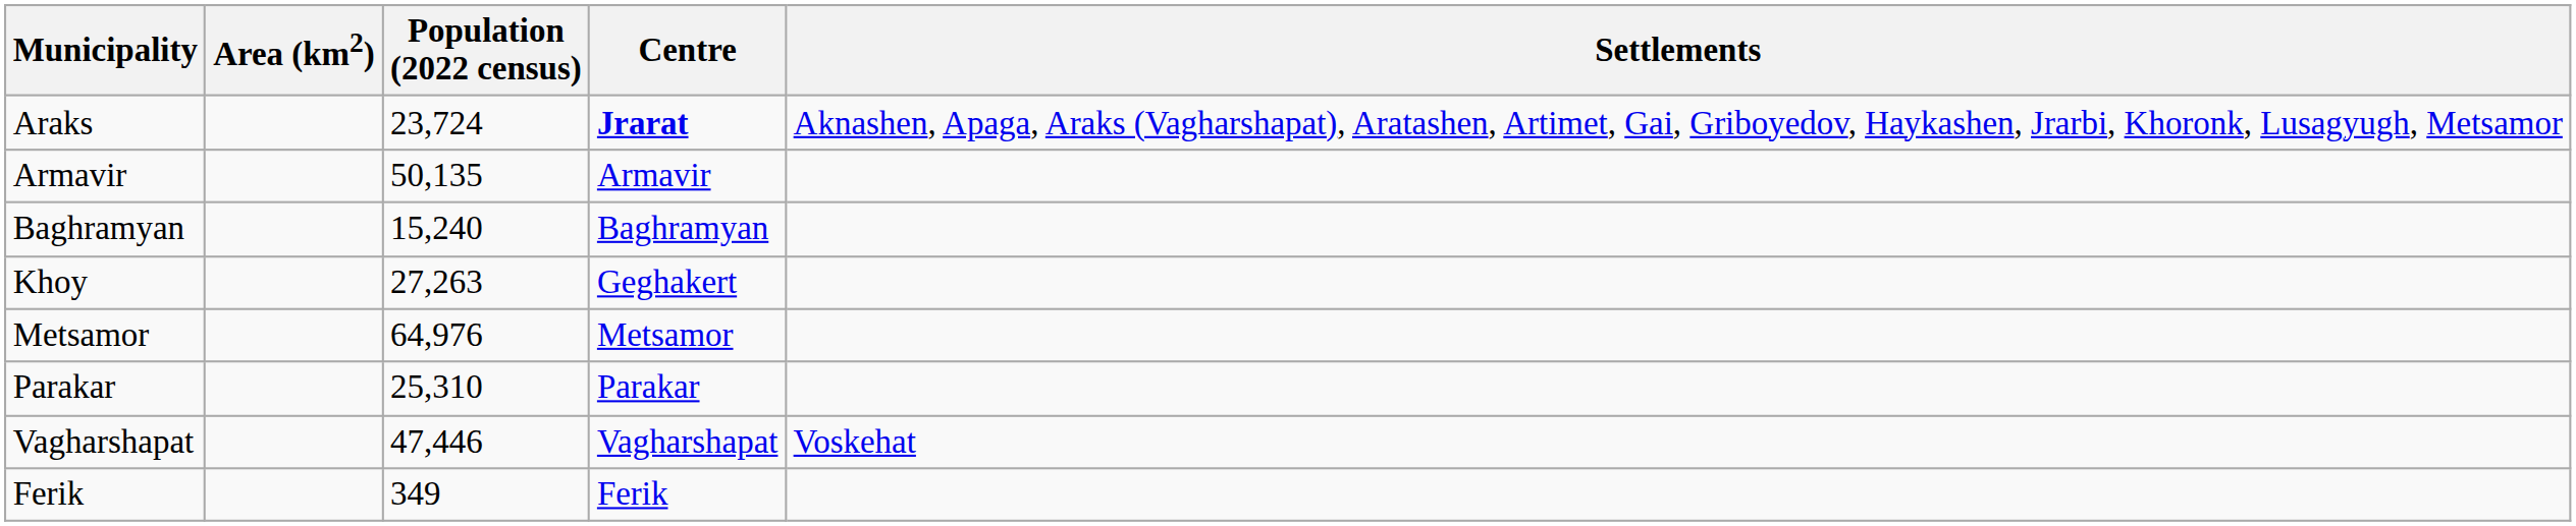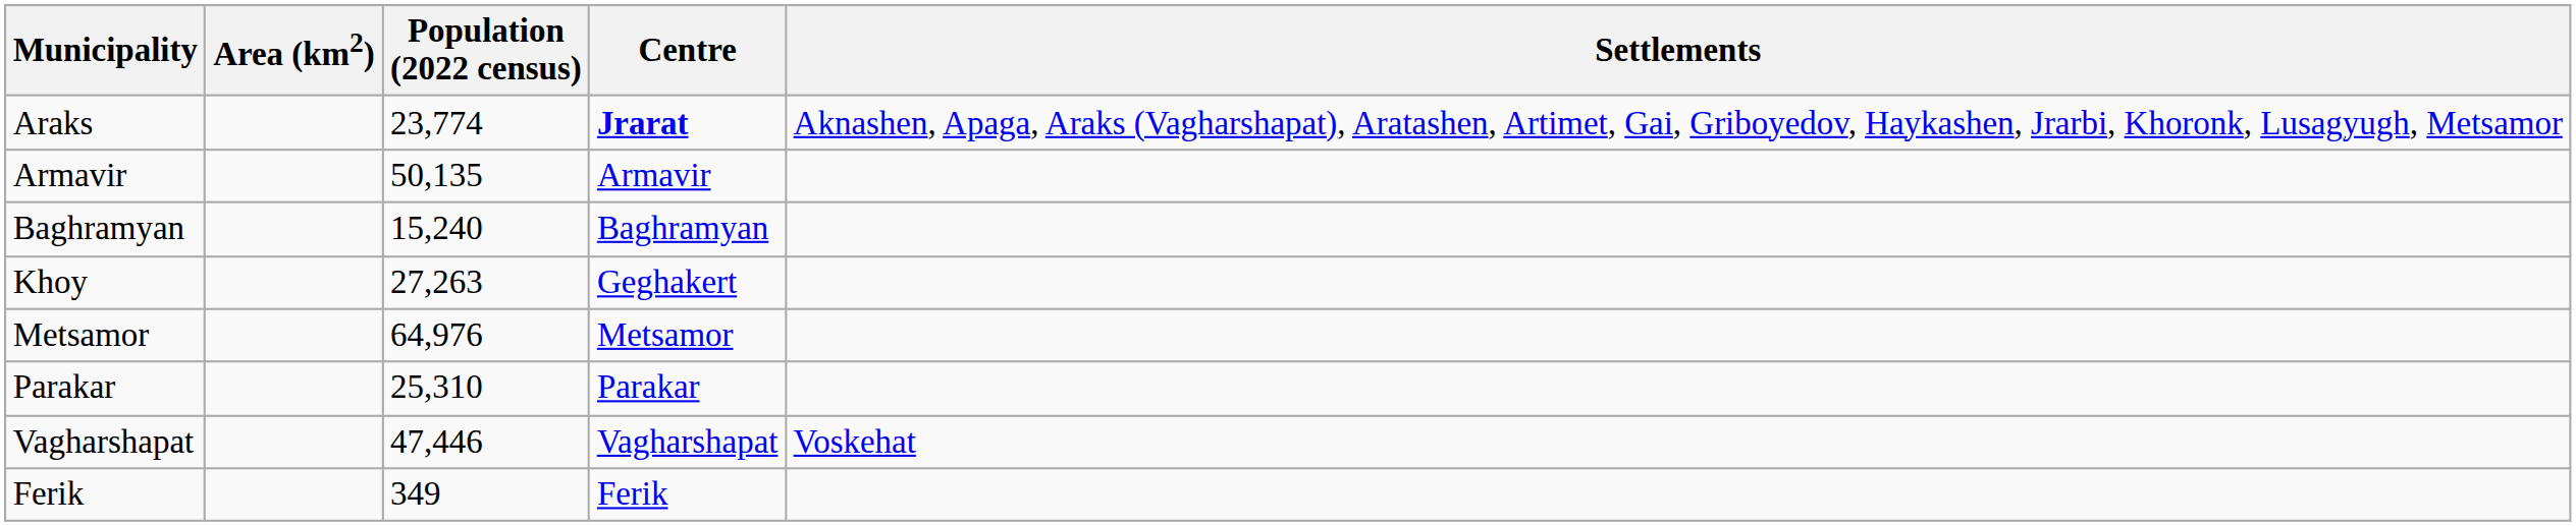Araks | Population (2022 census): 23,724 -> 23,774
